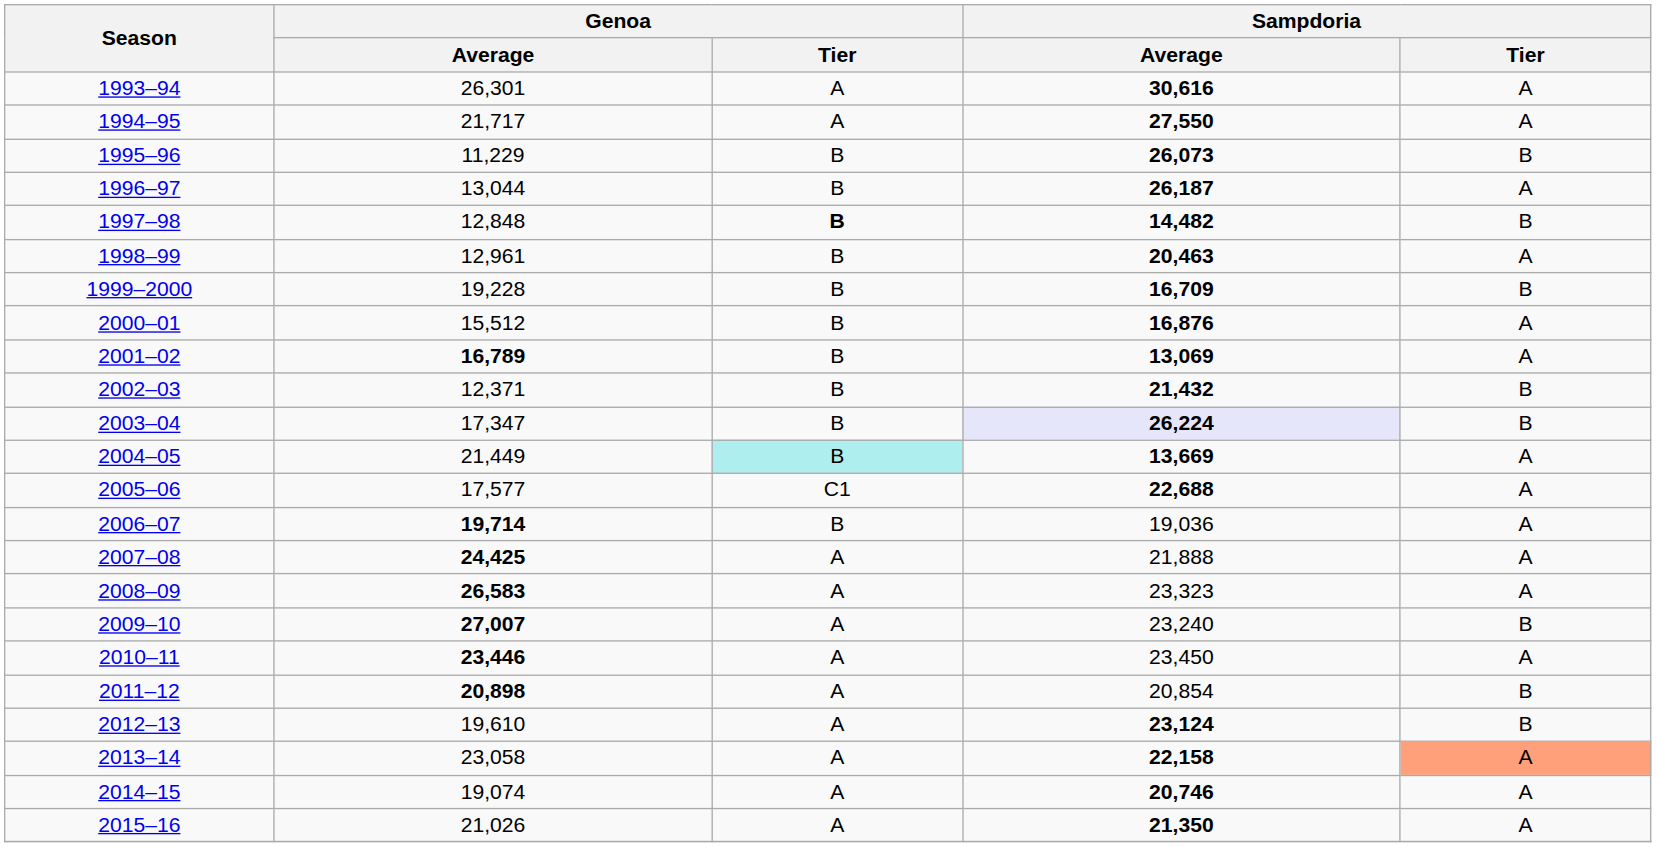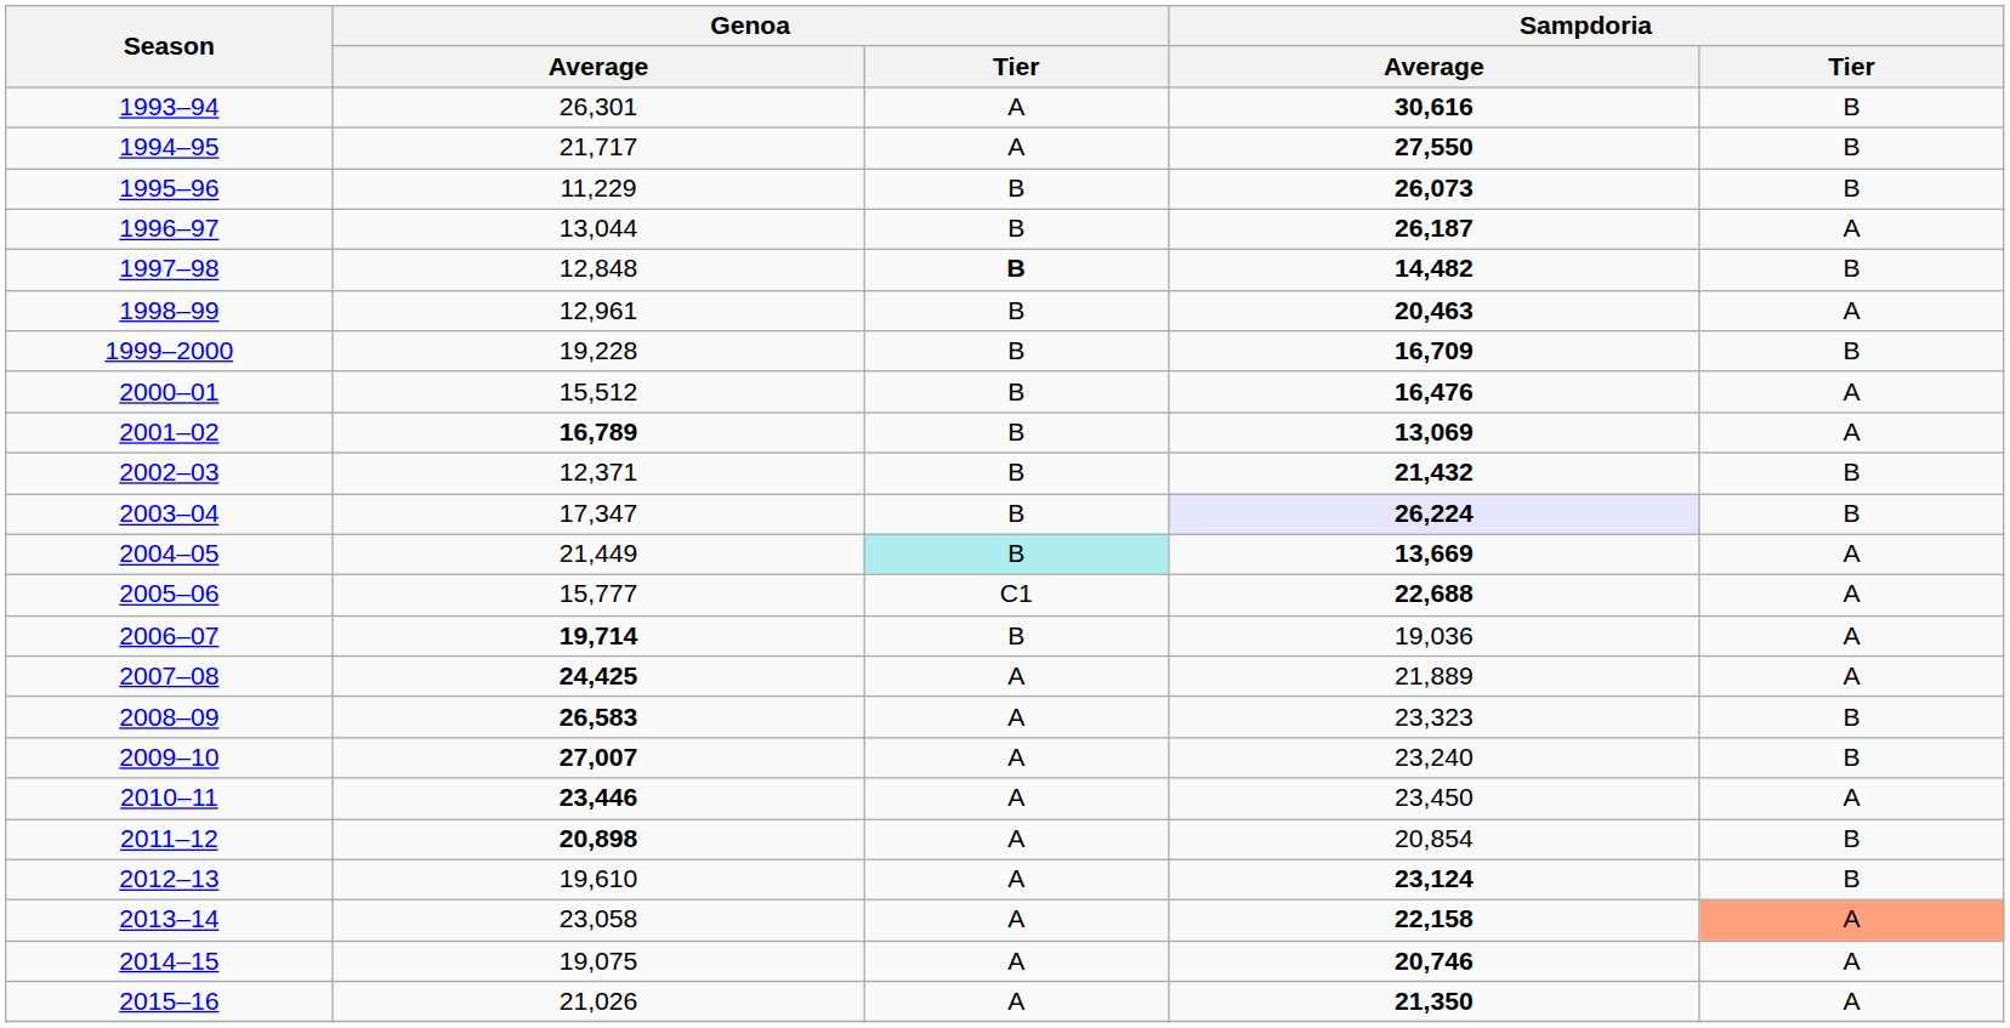1993–94 | Sampdoria / Tier: A -> B
1994–95 | Sampdoria / Tier: A -> B
2000–01 | Sampdoria / Average: 16,876 -> 16,476
2005–06 | Genoa / Average: 17,577 -> 15,777
2007–08 | Sampdoria / Average: 21,888 -> 21,889
2008–09 | Sampdoria / Tier: A -> B
2014–15 | Genoa / Average: 19,074 -> 19,075
